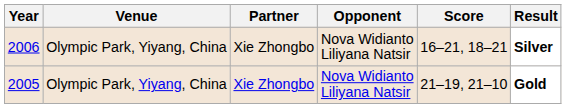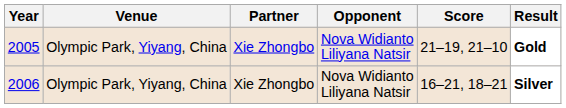rows swapped: 2005 <-> 2006
